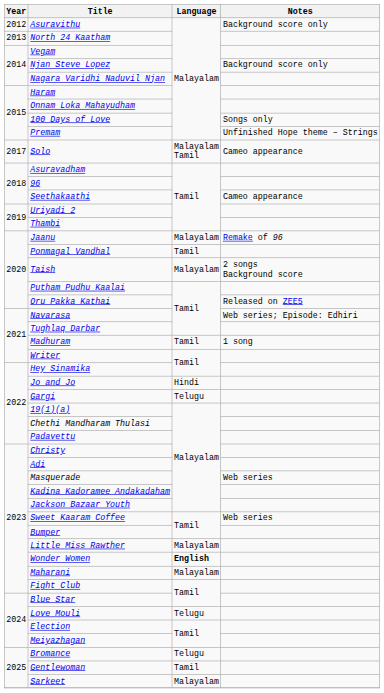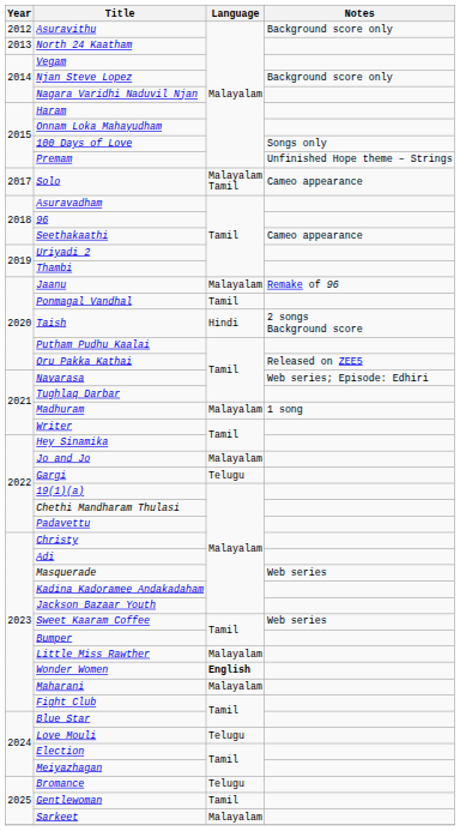Taish | Language: Malayalam -> Hindi
Madhuram | Language: Tamil -> Malayalam
Jo and Jo | Language: Hindi -> Malayalam
